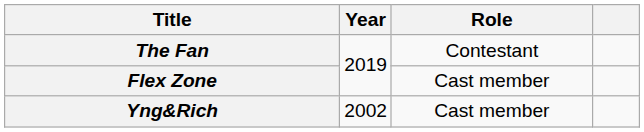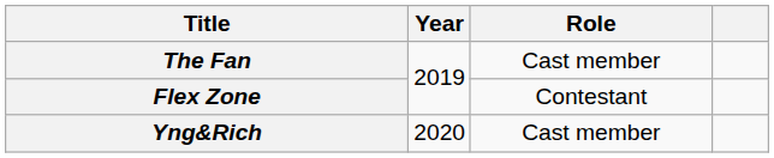The Fan | Role: Contestant -> Cast member
Flex Zone | Role: Cast member -> Contestant
Yng&Rich | Year: 2002 -> 2020
